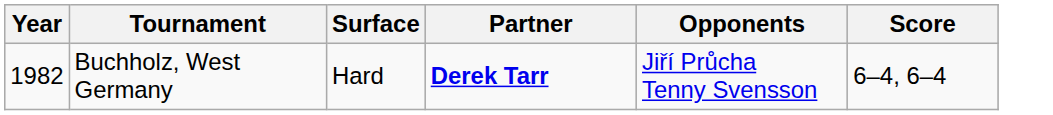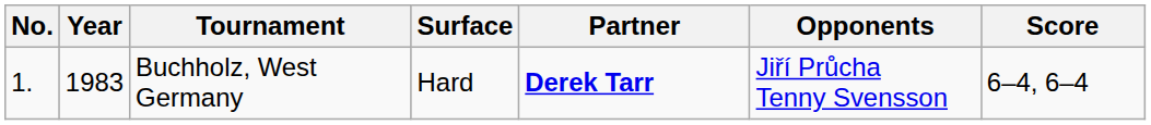+ column: No. | 1.
Buchholz, West Germany | Year: 1982 -> 1983
